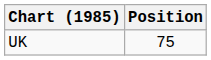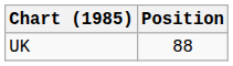UK | Position: 75 -> 88
